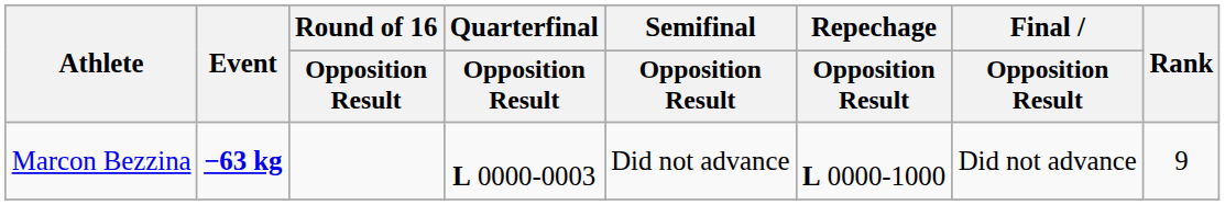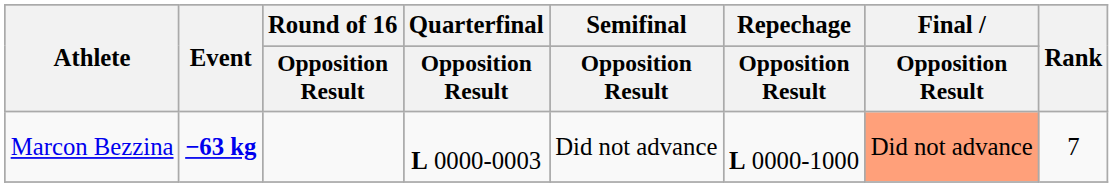Marcon Bezzina | Final / Opposition Result: no background -> lightsalmon background
Marcon Bezzina | Rank: 9 -> 7
